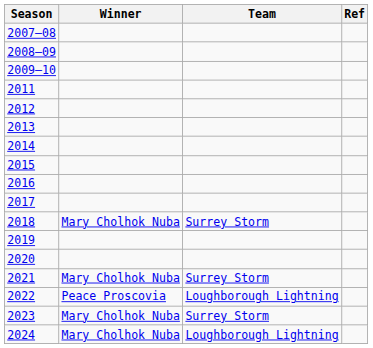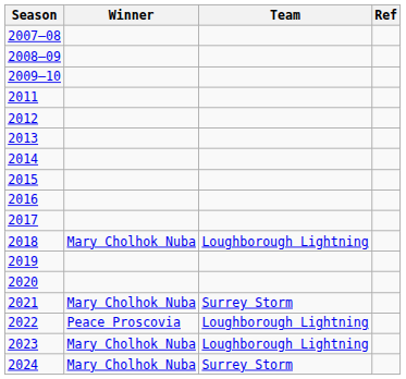2018 | Team: Surrey Storm -> Loughborough Lightning
2023 | Team: Surrey Storm -> Loughborough Lightning
2024 | Team: Loughborough Lightning -> Surrey Storm
